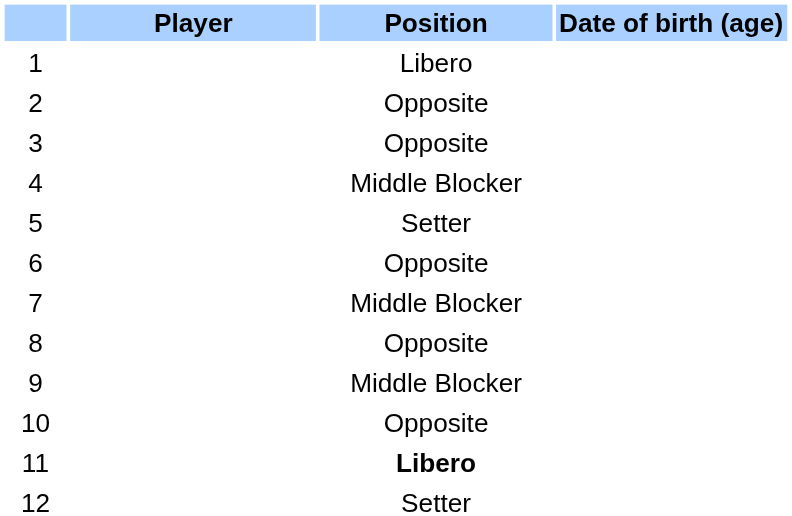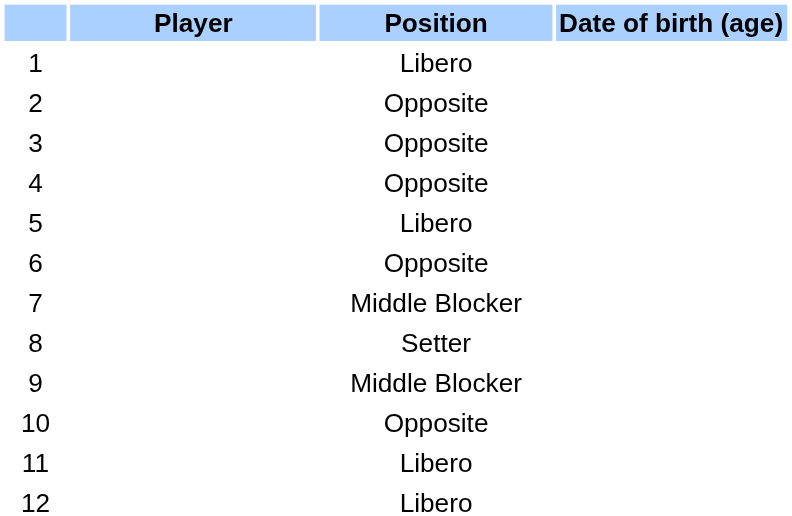4 | Position: Middle Blocker -> Opposite
5 | Position: Setter -> Libero
8 | Position: Opposite -> Setter
11 | Position: bold -> normal
12 | Position: Setter -> Libero
